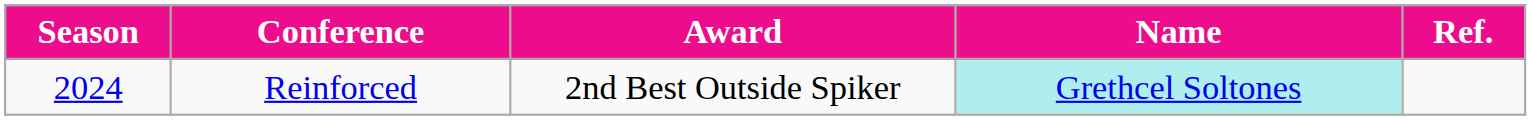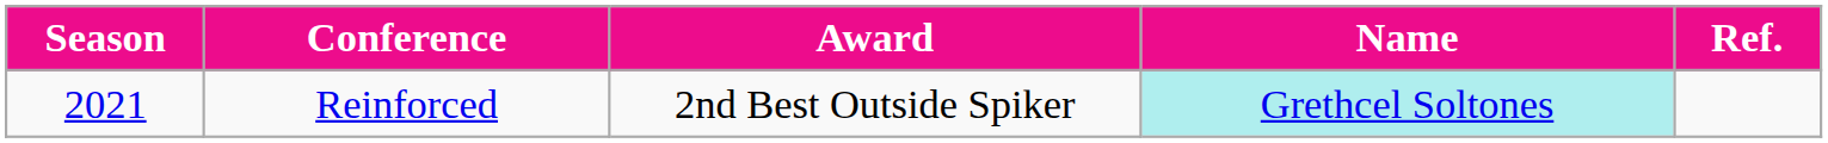Reinforced | Season: 2024 -> 2021
